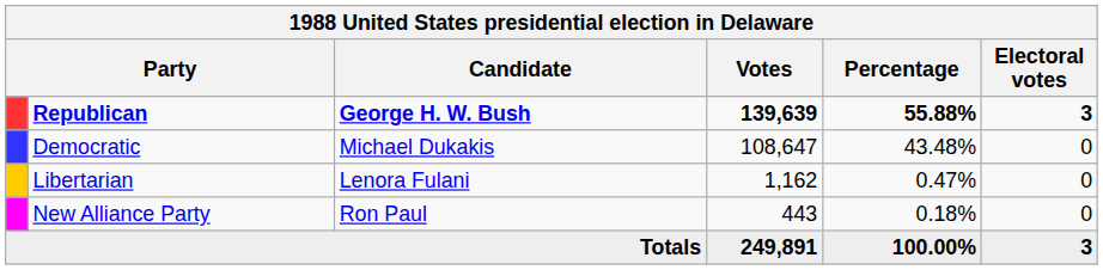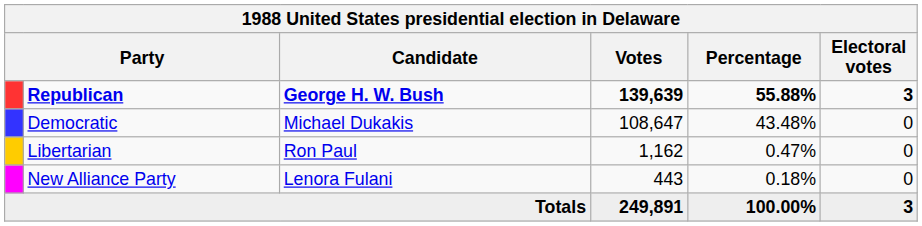Libertarian | Candidate: Lenora Fulani -> Ron Paul
New Alliance Party | Candidate: Ron Paul -> Lenora Fulani
